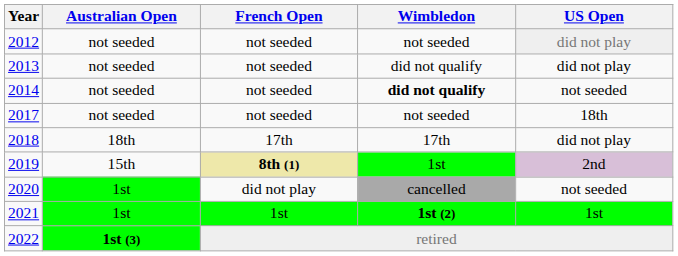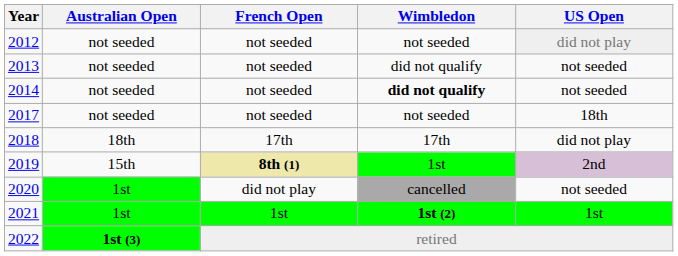2013 | US Open: did not play -> not seeded
